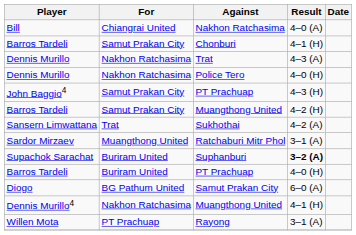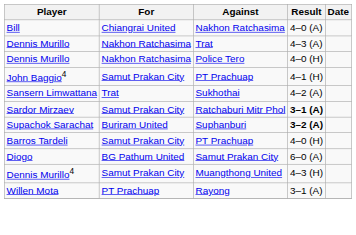- row: Barros Tardeli | Samut Prakan City | Chonburi | 4–1 (H)
John Baggio4 / PT Prachuap | Result: 4–3 (H) -> 4–1 (H)
- row: Barros Tardeli | Samut Prakan City | Muangthong United | 4–2 (H)
Ratchaburi Mitr Phol | For: Muangthong United -> Samut Prakan City
Ratchaburi Mitr Phol | Result: normal -> bold
Barros Tardeli / PT Prachuap | For: Buriram United -> Samut Prakan City
Dennis Murillo4 / Muangthong United | For: Nakhon Ratchasima -> Samut Prakan City
Dennis Murillo4 / Muangthong United | Result: 4–1 (H) -> 4–3 (H)
